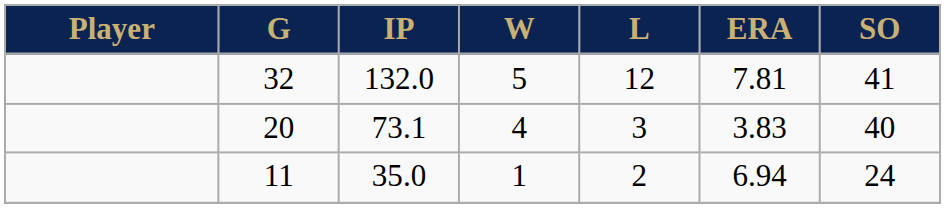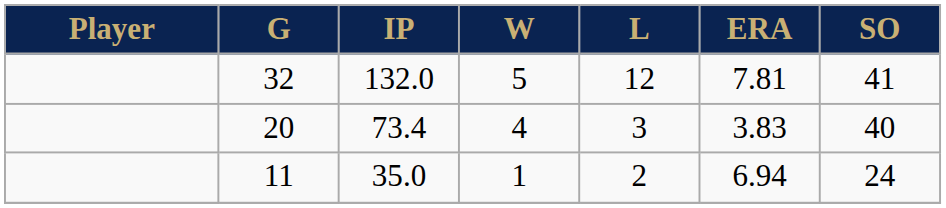20 | IP: 73.1 -> 73.4
